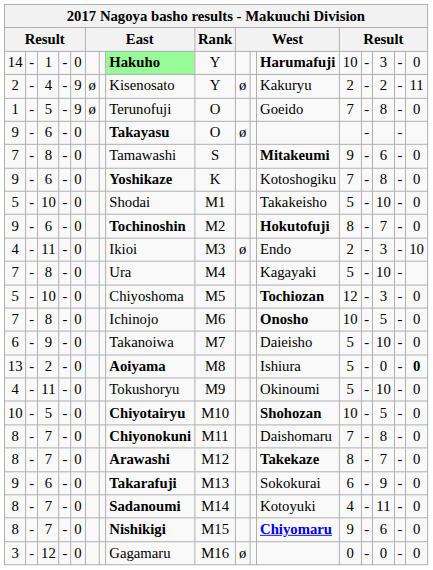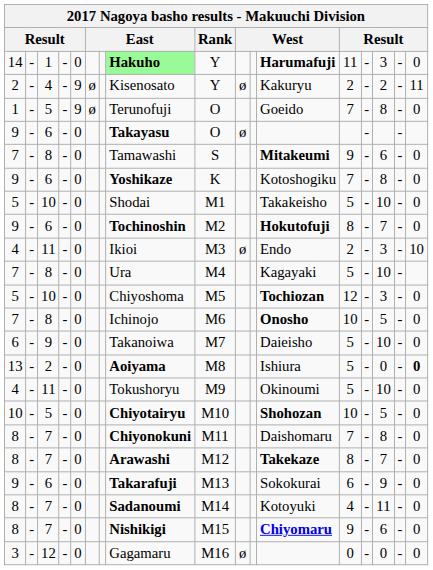14 | column 13: 10 -> 11
